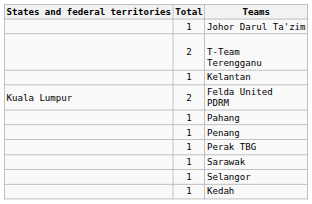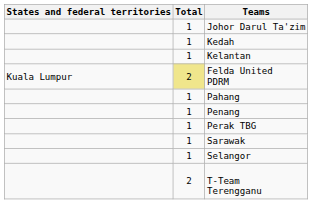rows swapped: Kedah <-> T-Team Terengganu
Felda United PDRM | Total: no background -> khaki background
